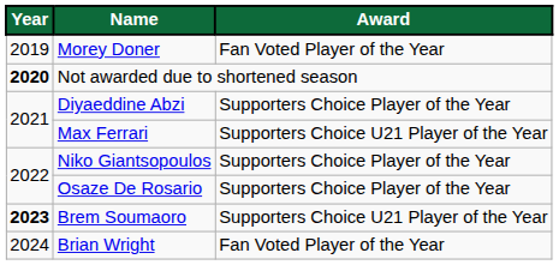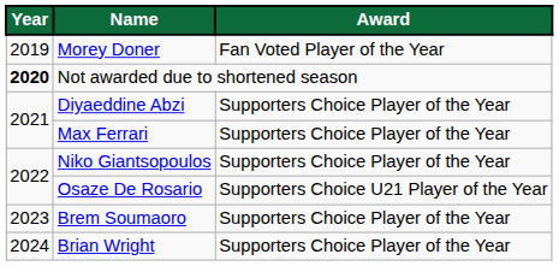Max Ferrari | Award: Supporters Choice U21 Player of the Year -> Supporters Choice Player of the Year
Osaze De Rosario | Award: Supporters Choice Player of the Year -> Supporters Choice U21 Player of the Year
Brem Soumaoro | Year: bold -> normal
Brem Soumaoro | Award: Supporters Choice U21 Player of the Year -> Supporters Choice Player of the Year
Brian Wright | Award: Fan Voted Player of the Year -> Supporters Choice Player of the Year
